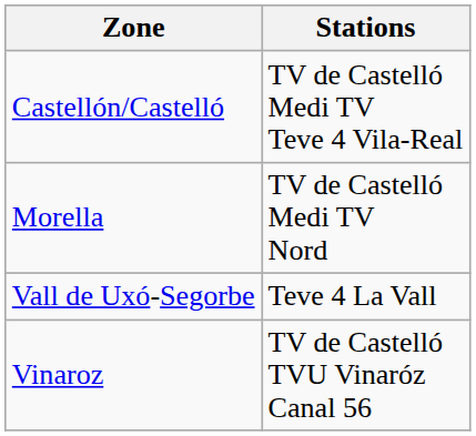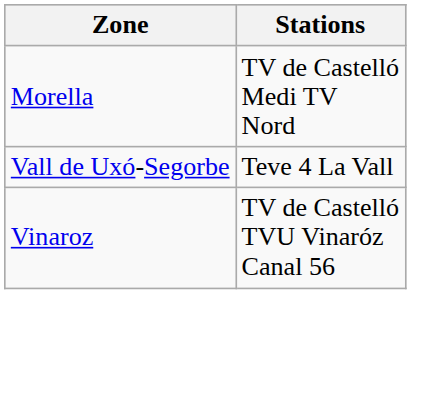- row: Castellón/Castelló | TV de Castelló Medi TV Teve 4 Vila-Real
